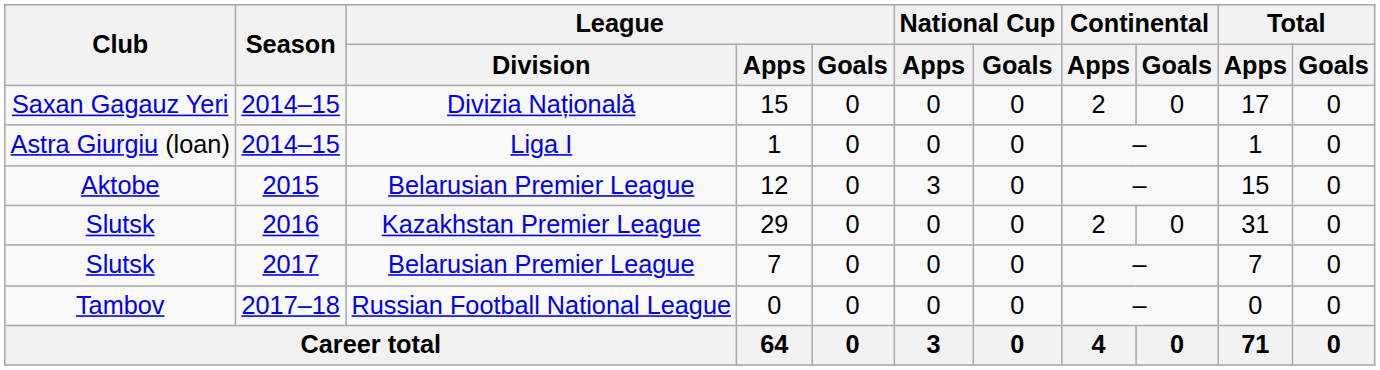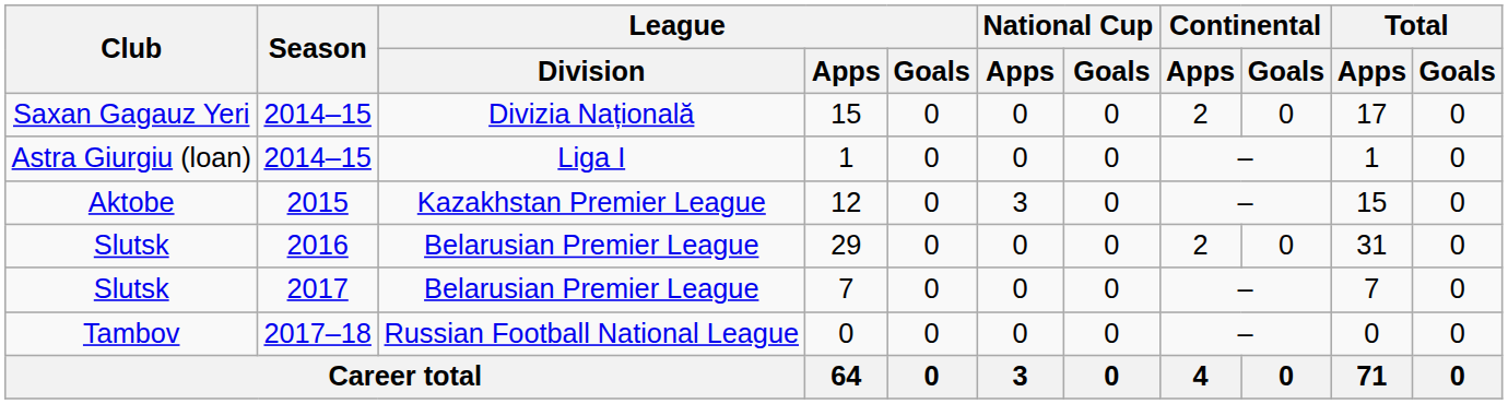12 | League / Division: Belarusian Premier League -> Kazakhstan Premier League
29 | League / Division: Kazakhstan Premier League -> Belarusian Premier League
